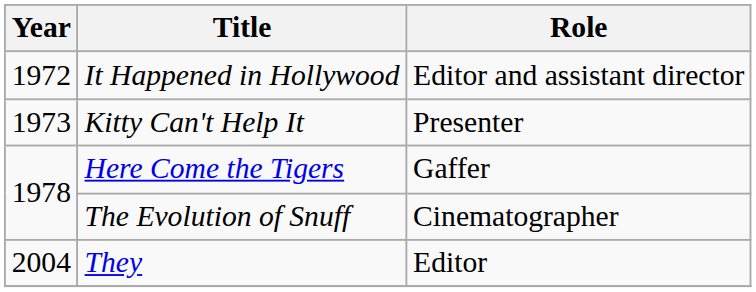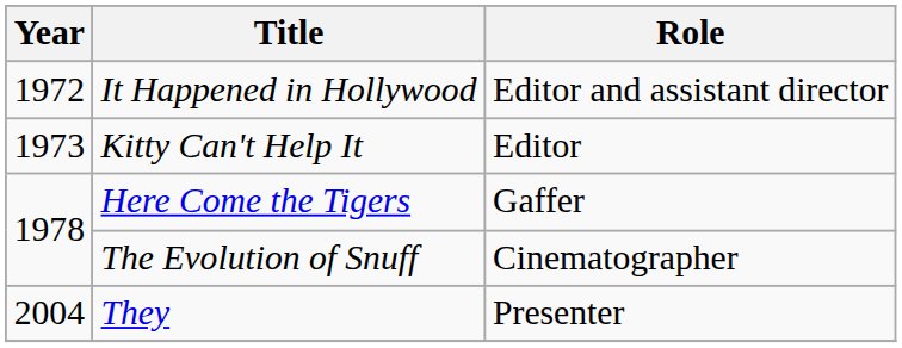Kitty Can't Help It | Role: Presenter -> Editor
They | Role: Editor -> Presenter
